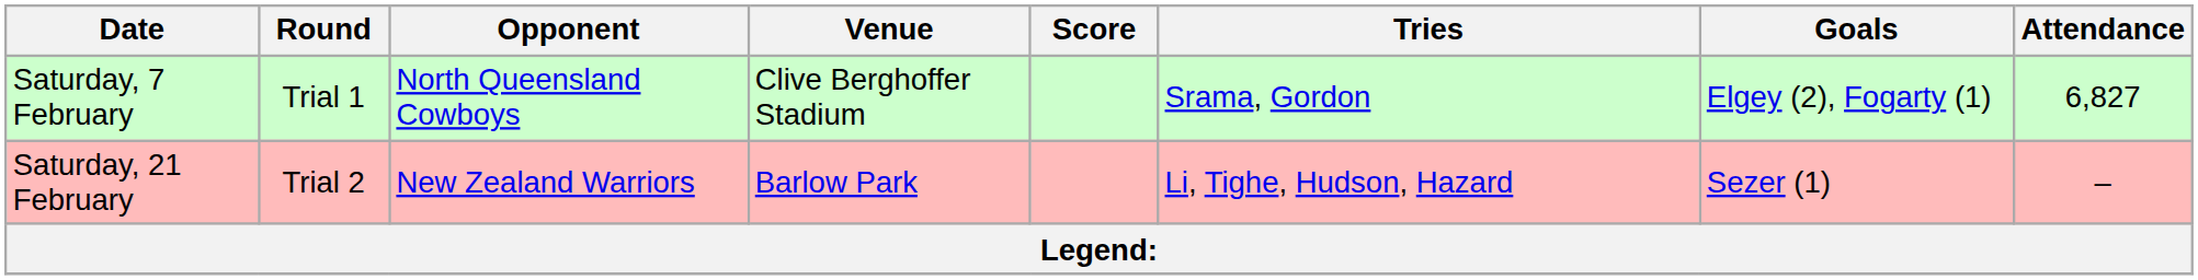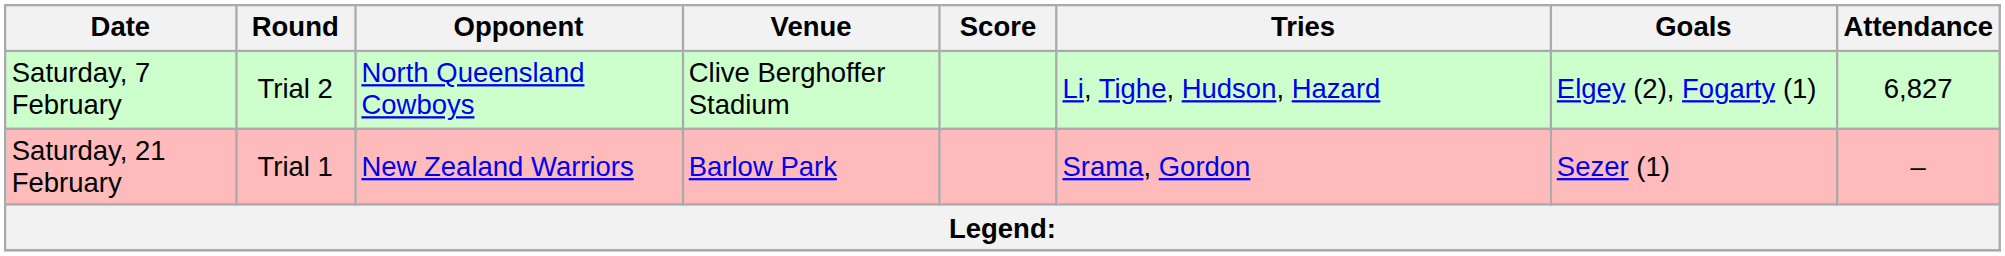Saturday, 7 February | Round: Trial 1 -> Trial 2
Saturday, 7 February | Tries: Srama, Gordon -> Li, Tighe, Hudson, Hazard
Saturday, 21 February | Round: Trial 2 -> Trial 1
Saturday, 21 February | Tries: Li, Tighe, Hudson, Hazard -> Srama, Gordon
